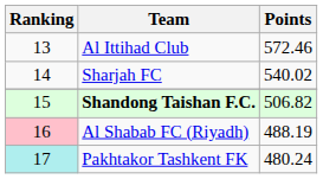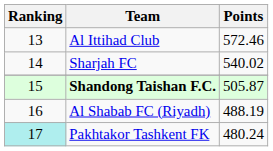Shandong Taishan F.C. | Points: 506.82 -> 505.87
Al Shabab FC (Riyadh) | Ranking: pink background -> no background
